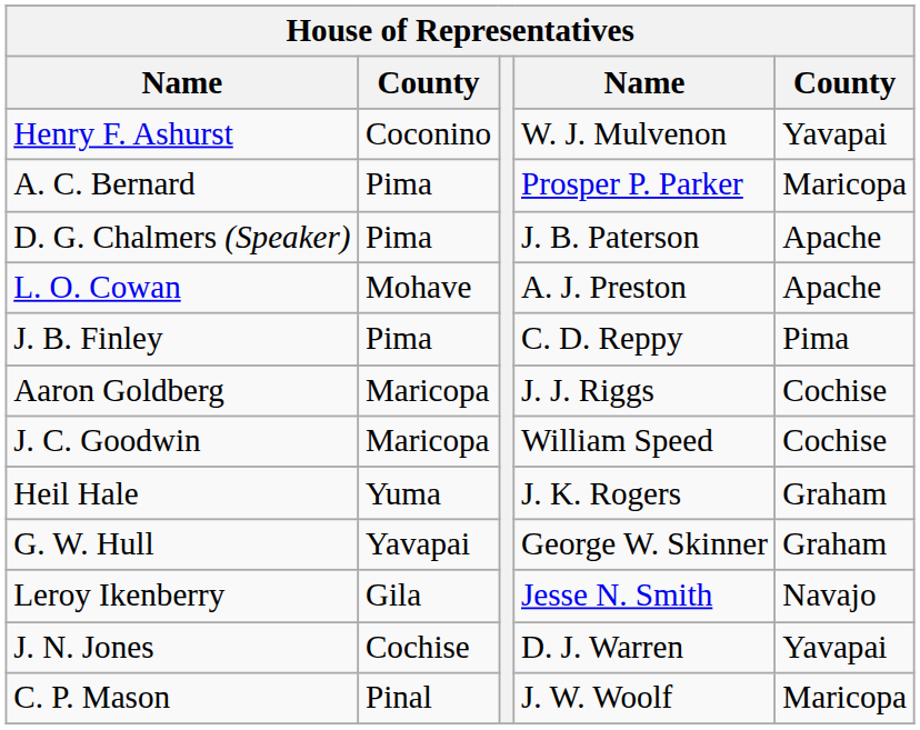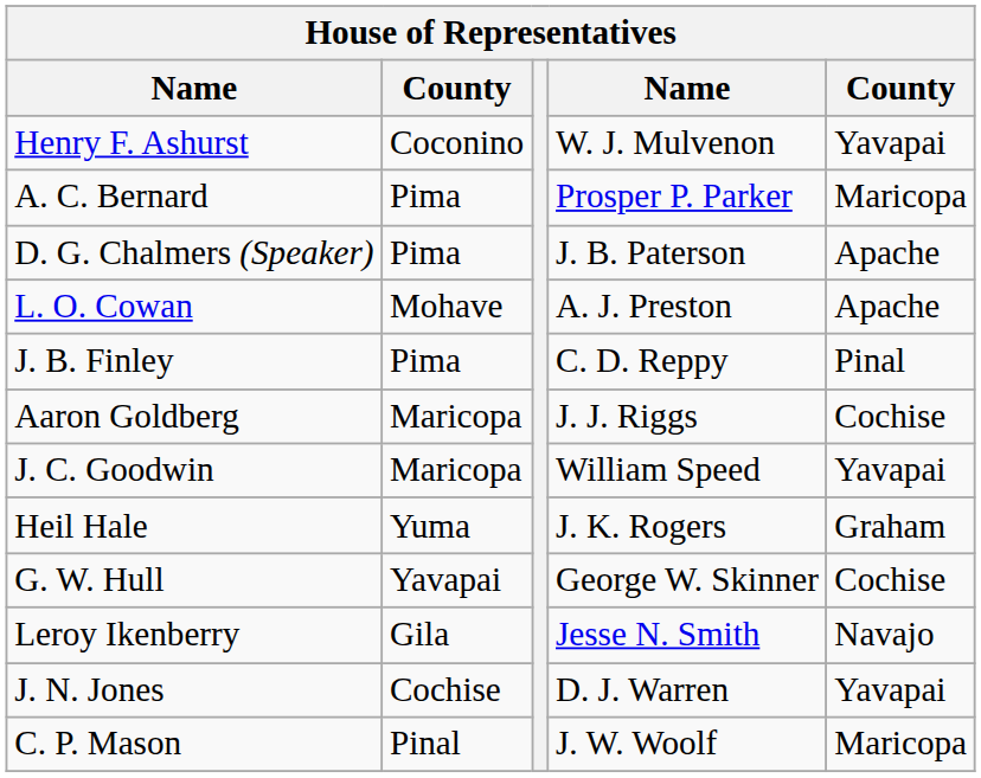J. B. Finley | column 5: Pima -> Pinal
J. C. Goodwin | column 5: Cochise -> Yavapai
G. W. Hull | column 5: Graham -> Cochise
